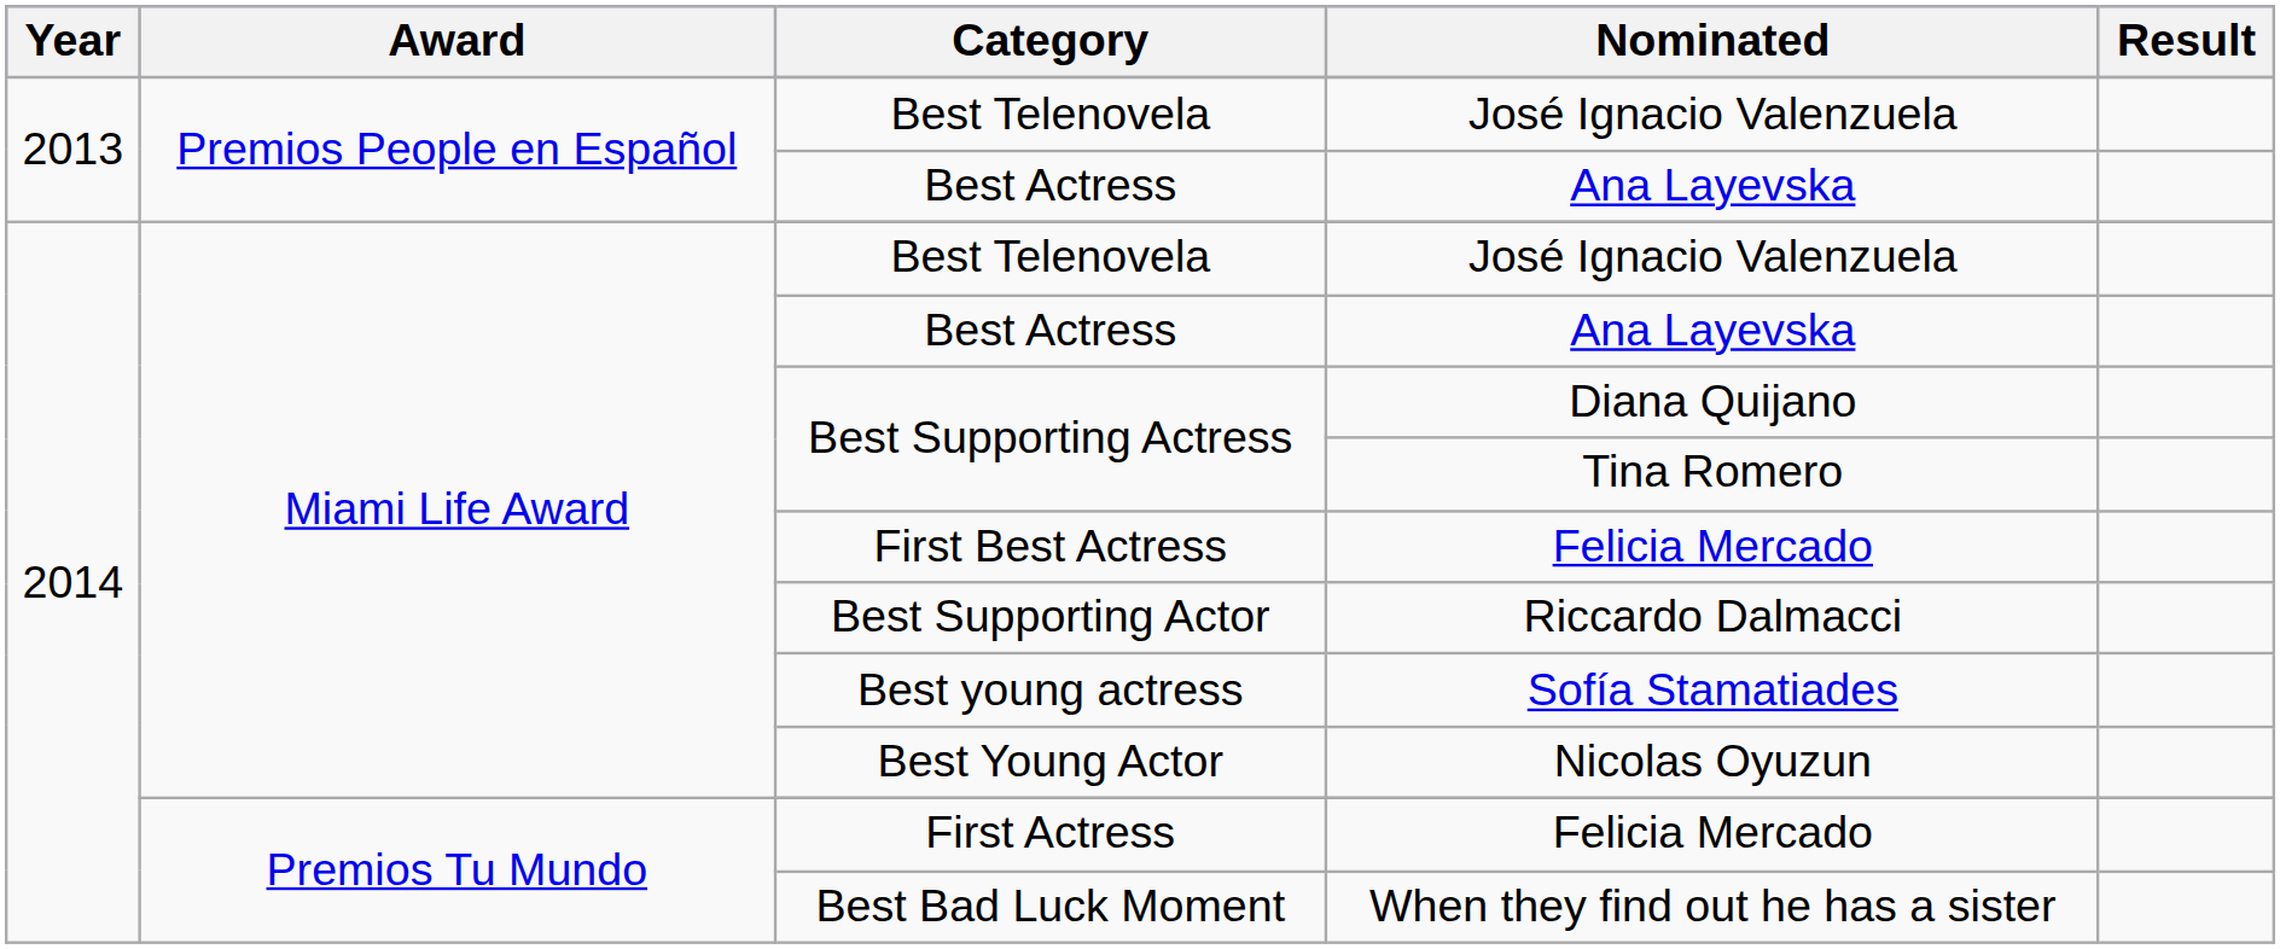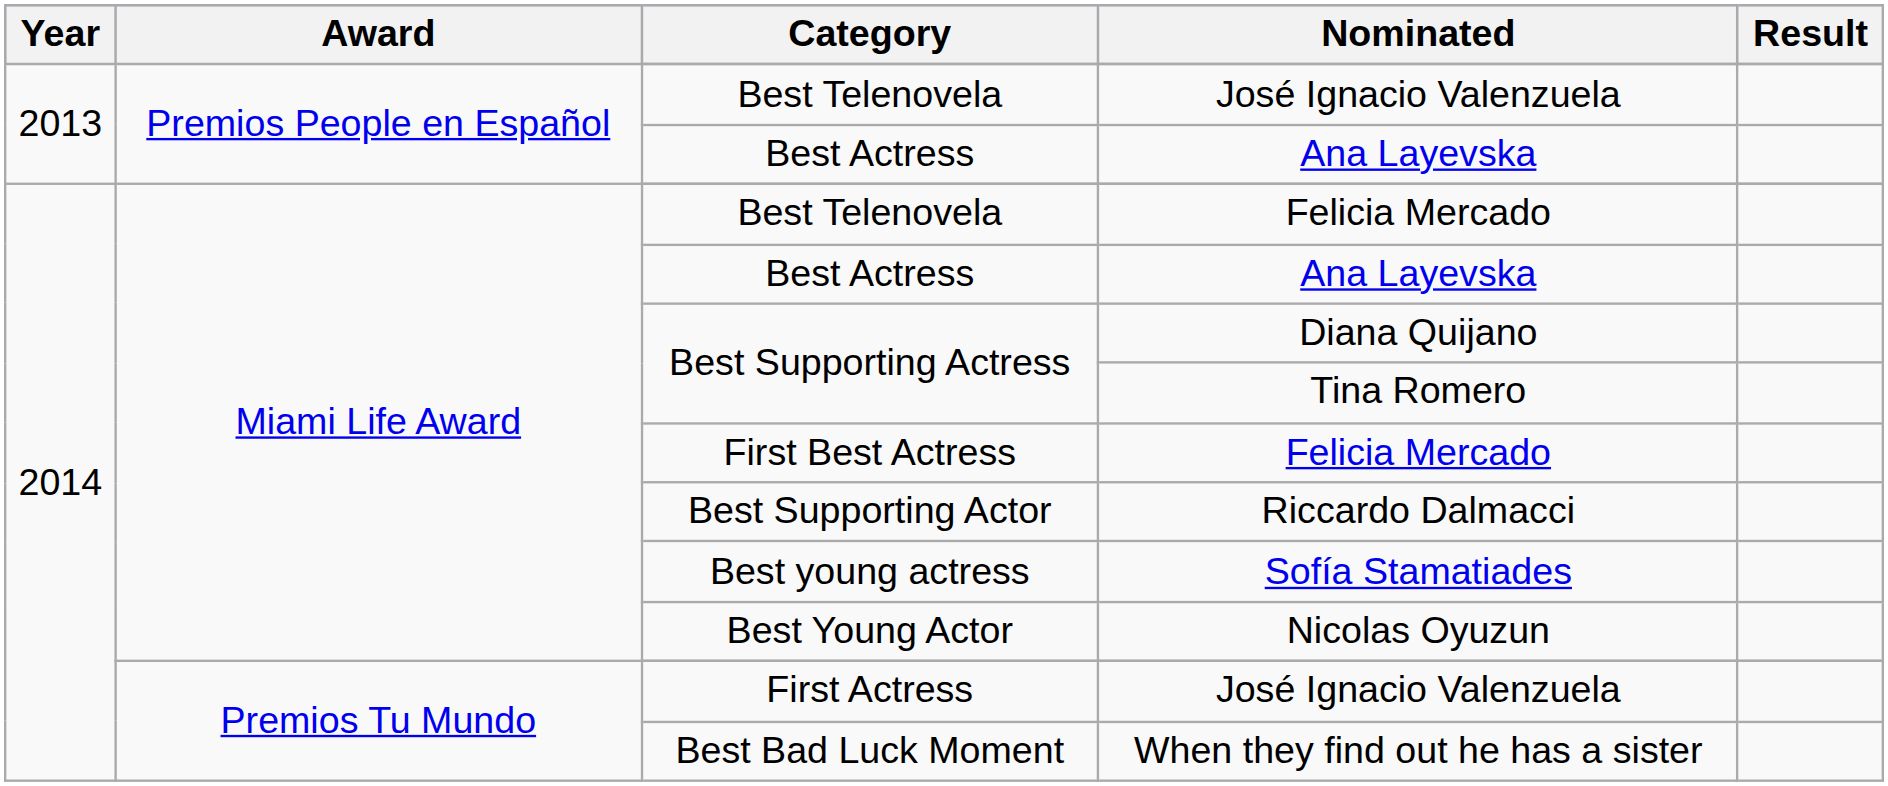Miami Life Award / Best Telenovela | Nominated: José Ignacio Valenzuela -> Felicia Mercado
First Actress | Nominated: Felicia Mercado -> José Ignacio Valenzuela
